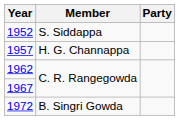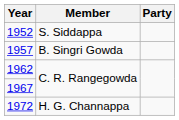1957 | Member: H. G. Channappa -> B. Singri Gowda
1972 | Member: B. Singri Gowda -> H. G. Channappa
